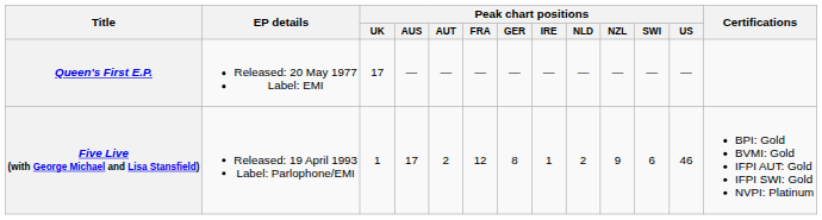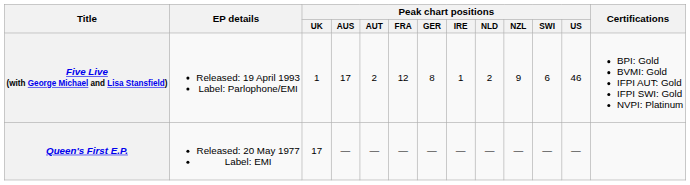rows swapped: Queen's First E.P. <-> Five Live (with George Michael and Lisa Stansfield)
